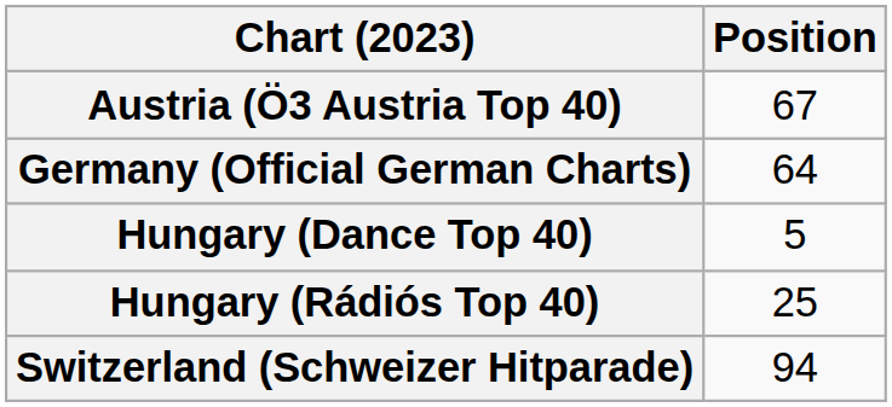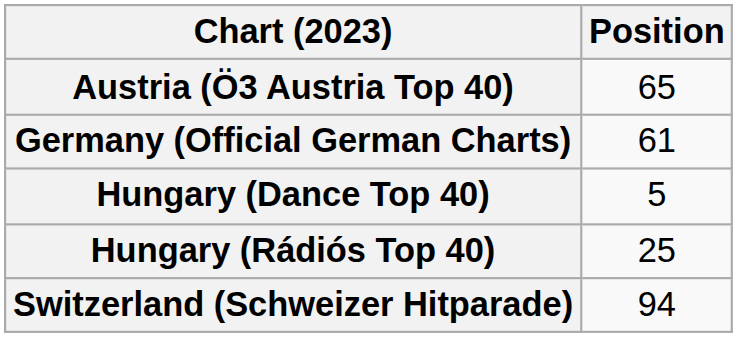Austria (Ö3 Austria Top 40) | Position: 67 -> 65
Germany (Official German Charts) | Position: 64 -> 61
